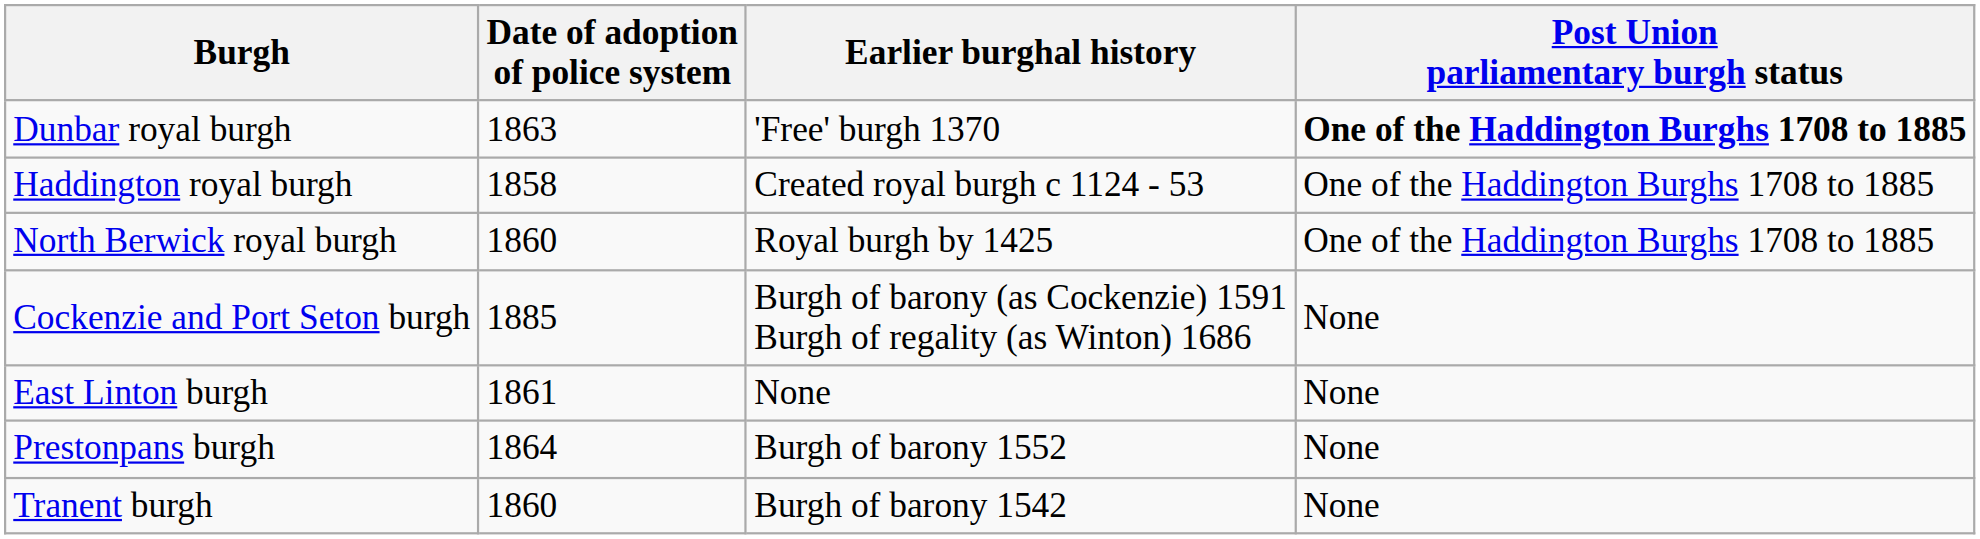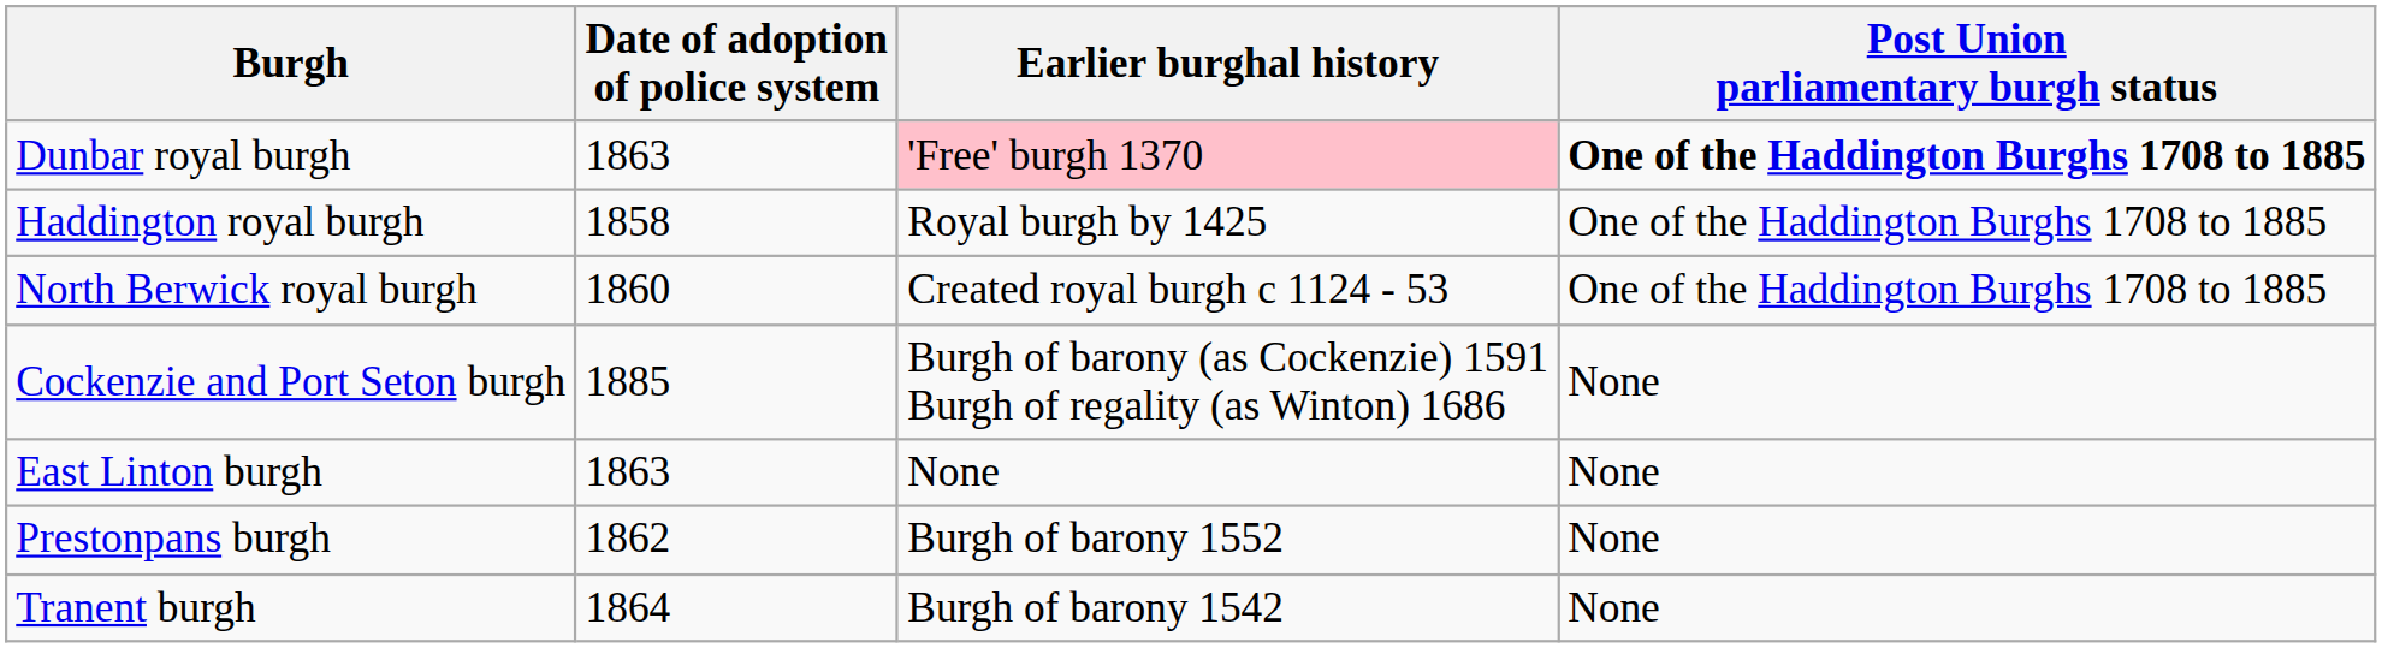Dunbar royal burgh | Earlier burghal history: no background -> pink background
Haddington royal burgh | Earlier burghal history: Created royal burgh c 1124 - 53 -> Royal burgh by 1425
North Berwick royal burgh | Earlier burghal history: Royal burgh by 1425 -> Created royal burgh c 1124 - 53
East Linton burgh | Date of adoption of police system: 1861 -> 1863
Prestonpans burgh | Date of adoption of police system: 1864 -> 1862
Tranent burgh | Date of adoption of police system: 1860 -> 1864
